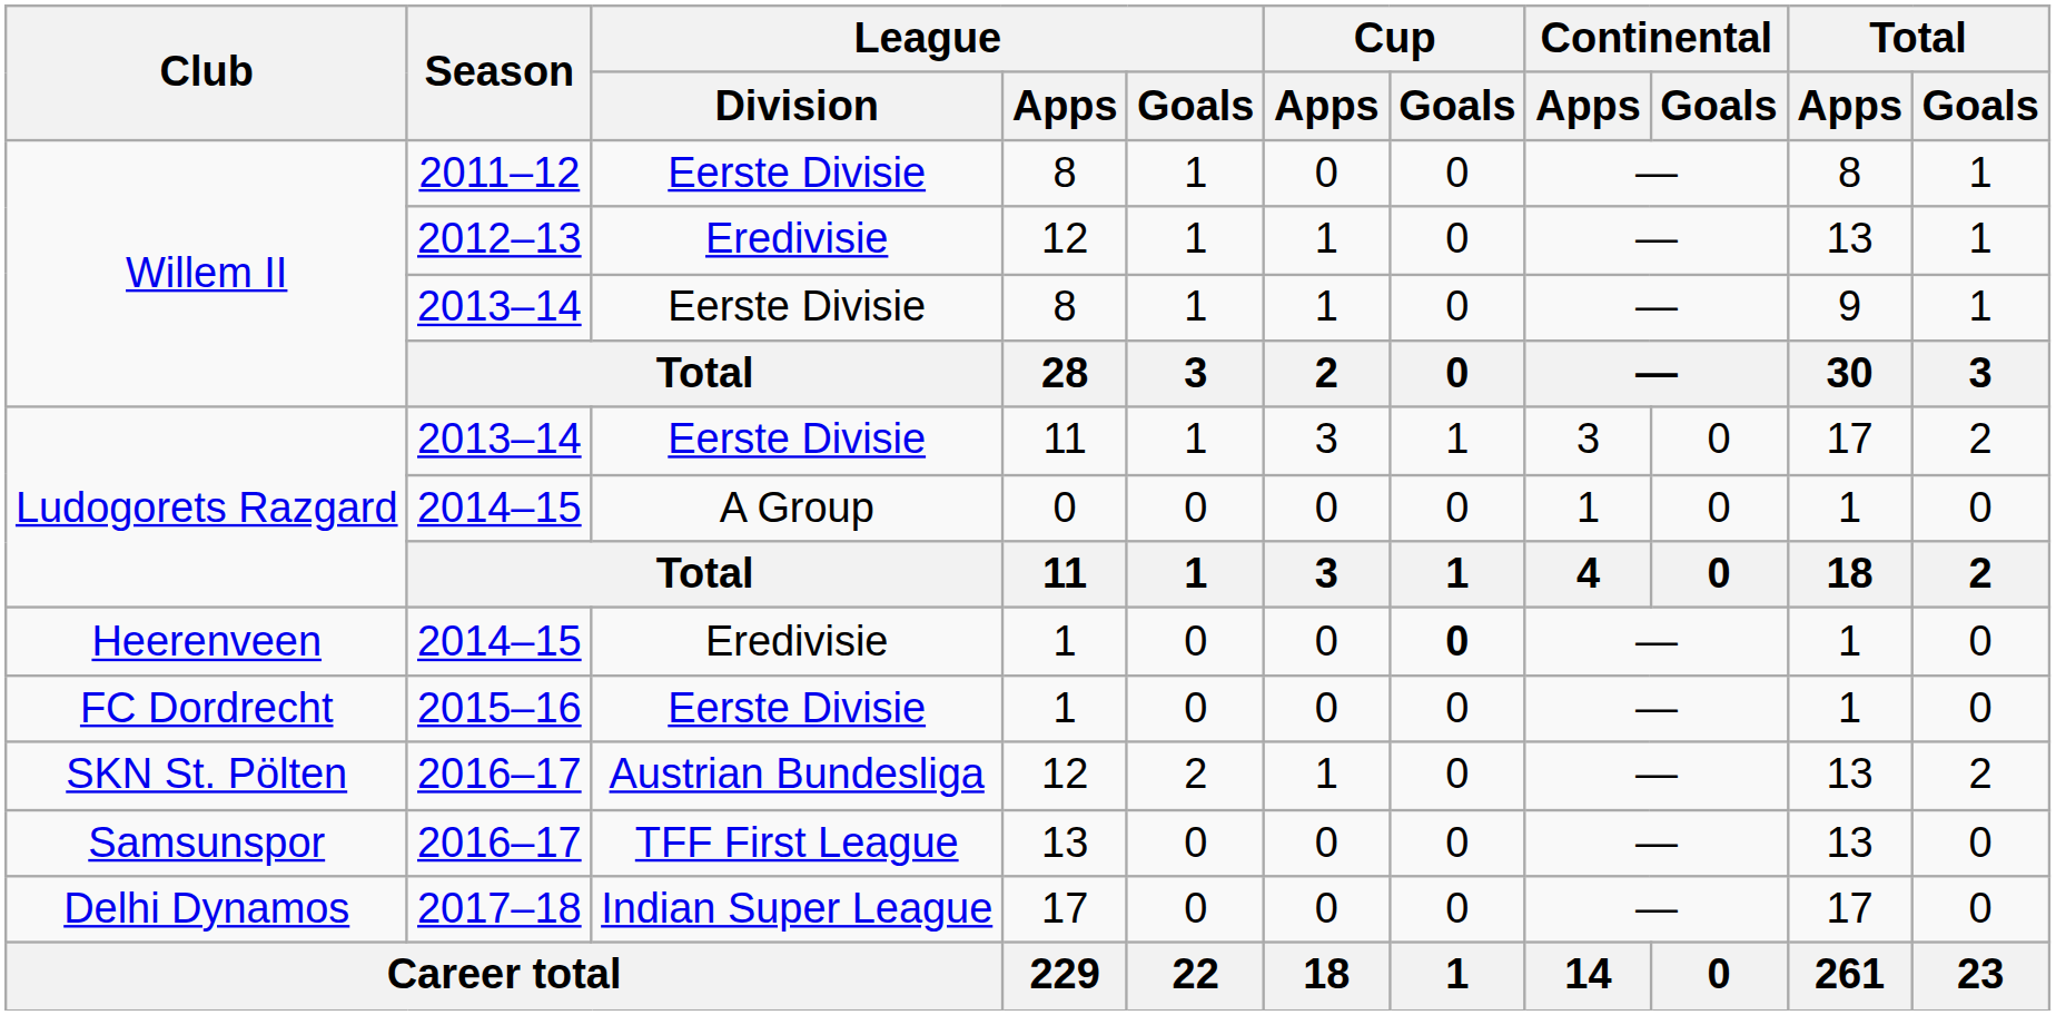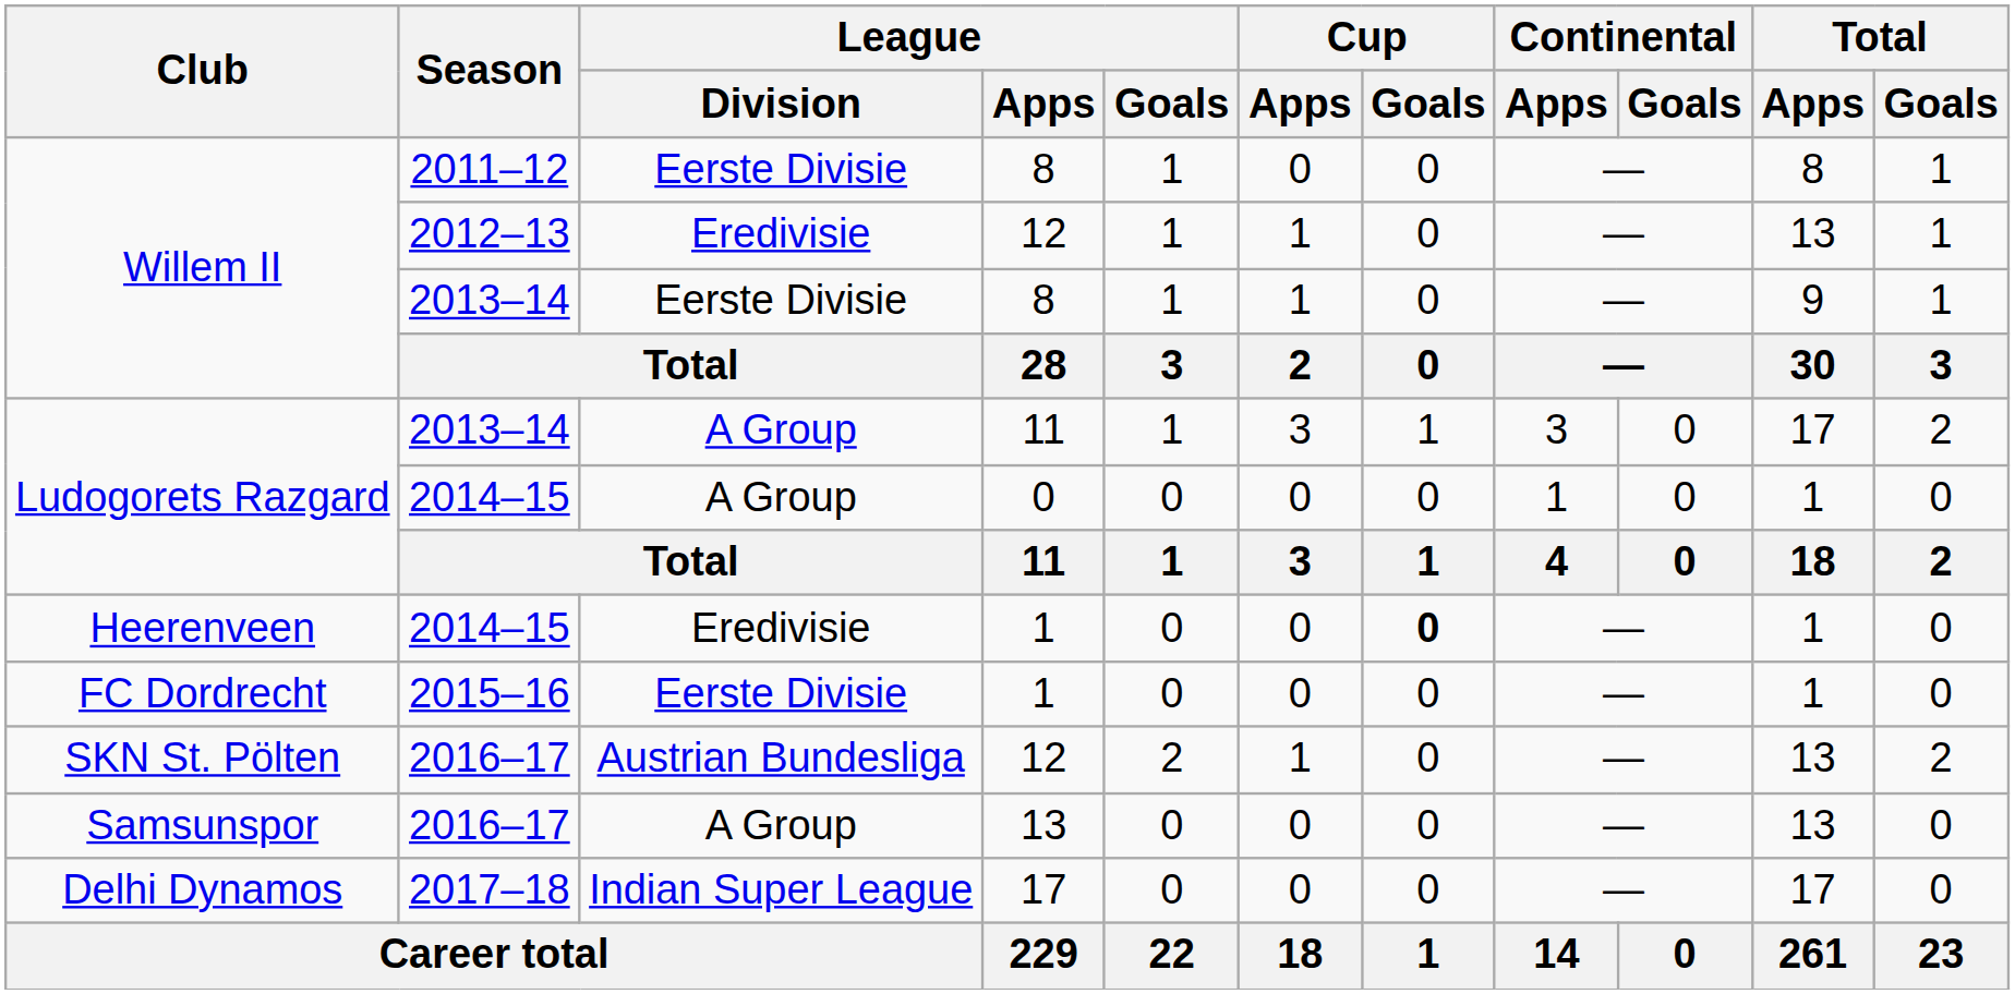Ludogorets Razgard / 2013–14 | League / Division: Eerste Divisie -> A Group
Samsunspor | League / Division: TFF First League -> A Group
